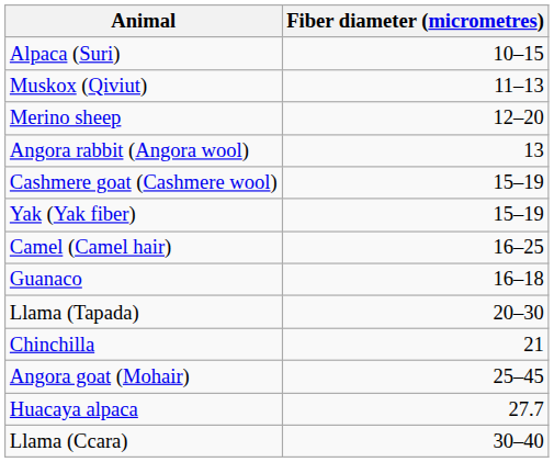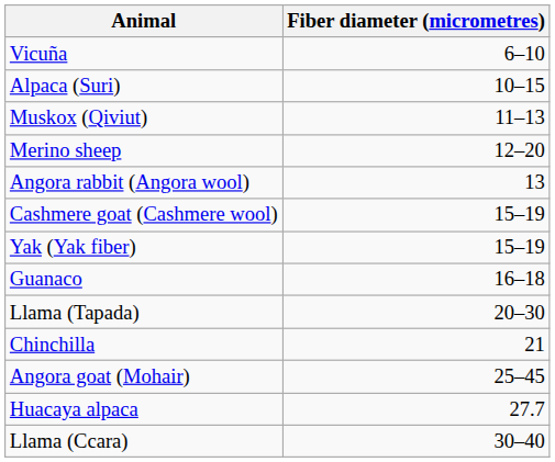+ row: Vicuña | 6–10
- row: Camel (Camel hair) | 16–25
